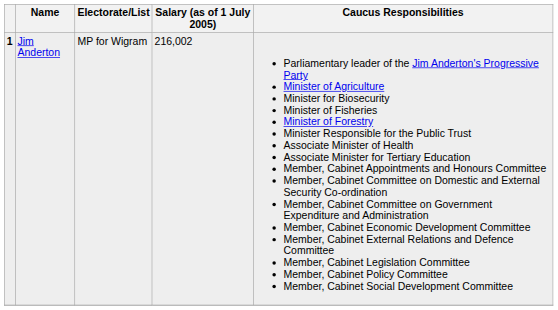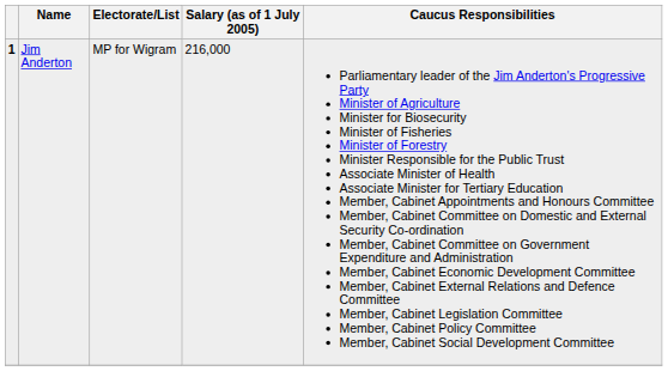Jim Anderton | Salary (as of 1 July 2005): 216,002 -> 216,000
